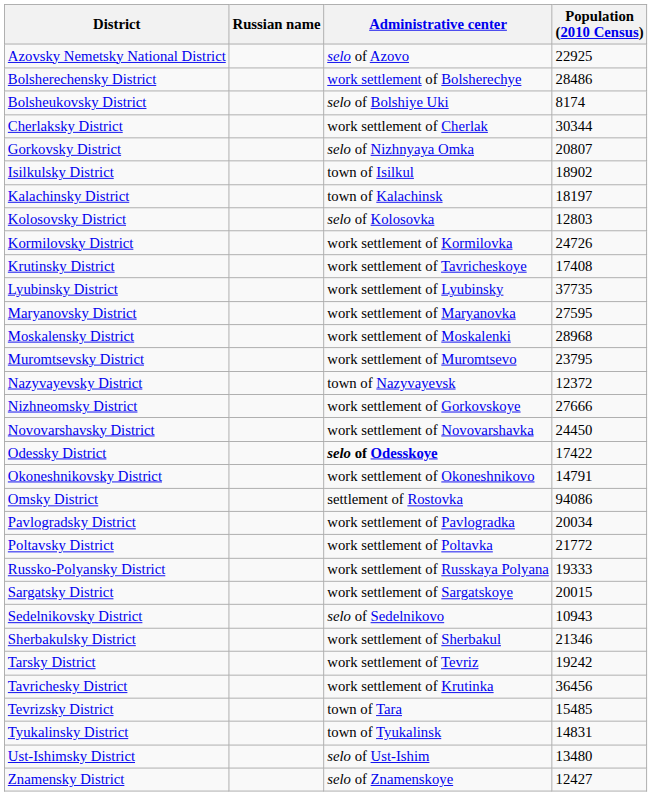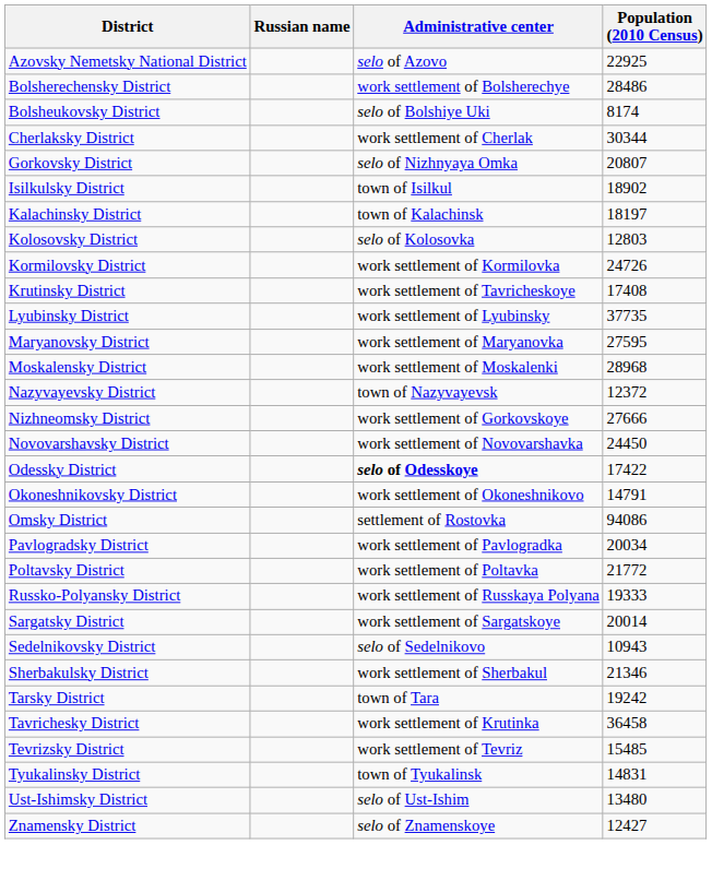- row: Muromtsevsky District | work settlement of Muromtsevo | 23795
Sargatsky District | Population (2010 Census): 20015 -> 20014
Tarsky District | Administrative center: work settlement of Tevriz -> town of Tara
Tavrichesky District | Population (2010 Census): 36456 -> 36458
Tevrizsky District | Administrative center: town of Tara -> work settlement of Tevriz
